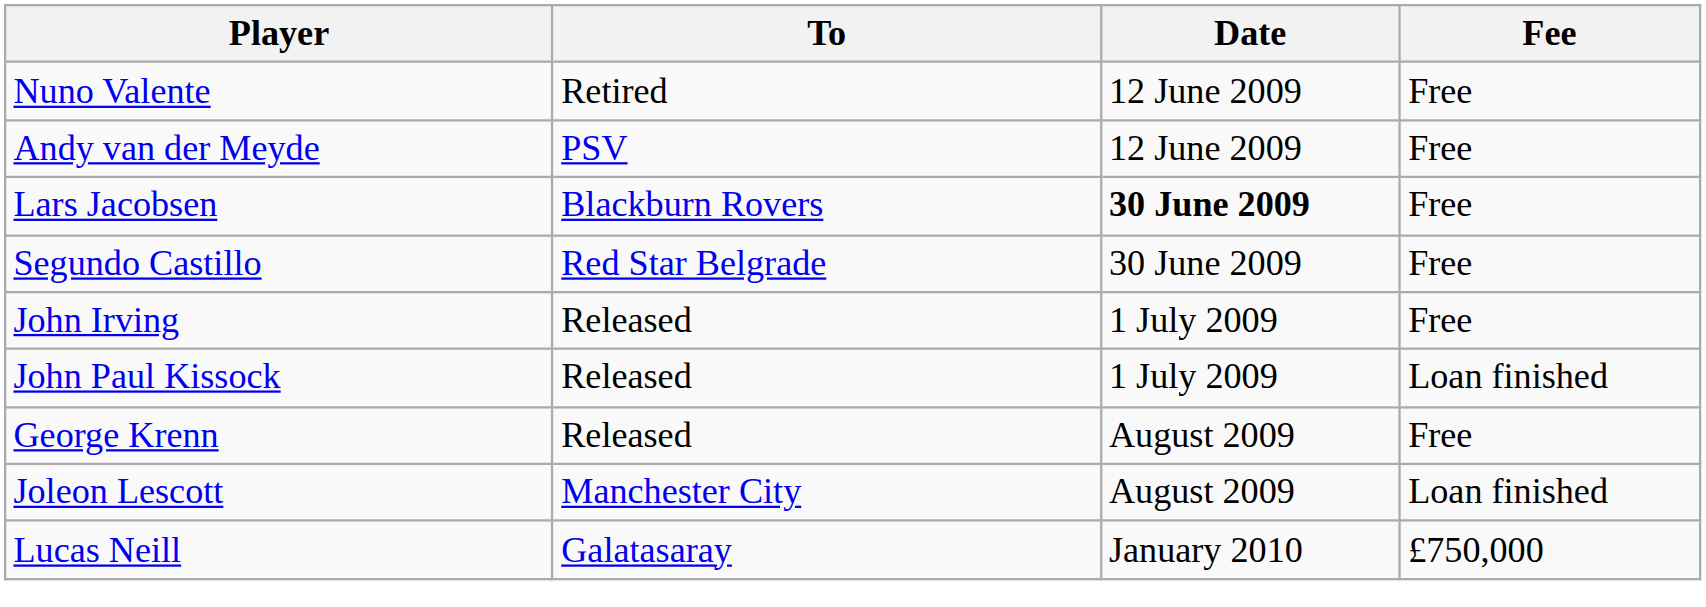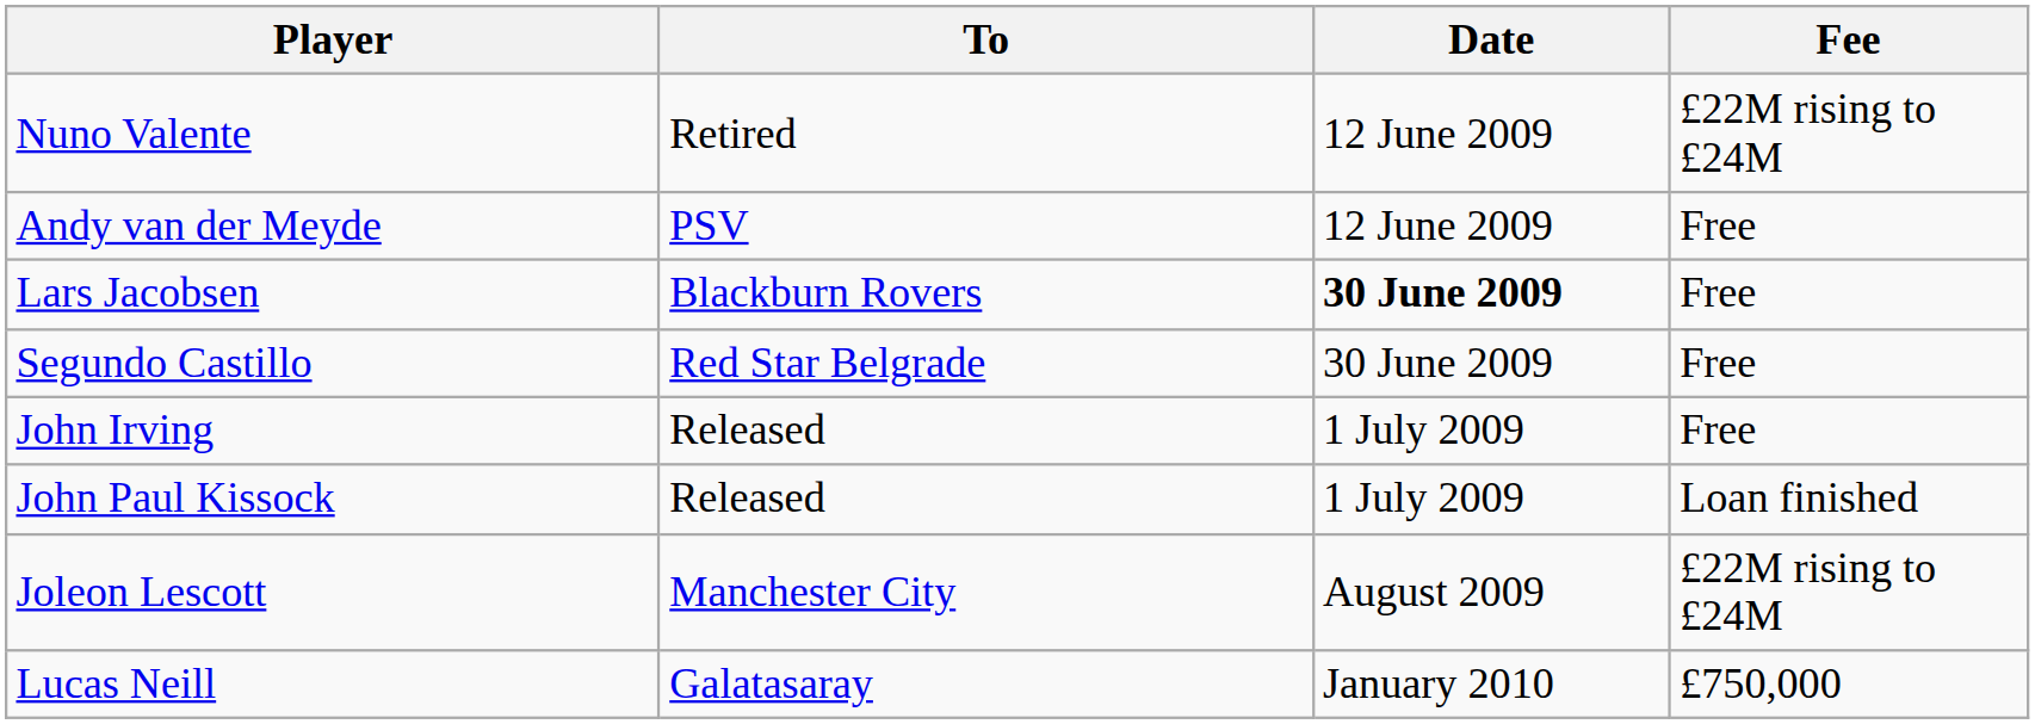Nuno Valente | Fee: Free -> £22M rising to £24M
- row: George Krenn | Released | August 2009 | Free
Joleon Lescott | Fee: Loan finished -> £22M rising to £24M
